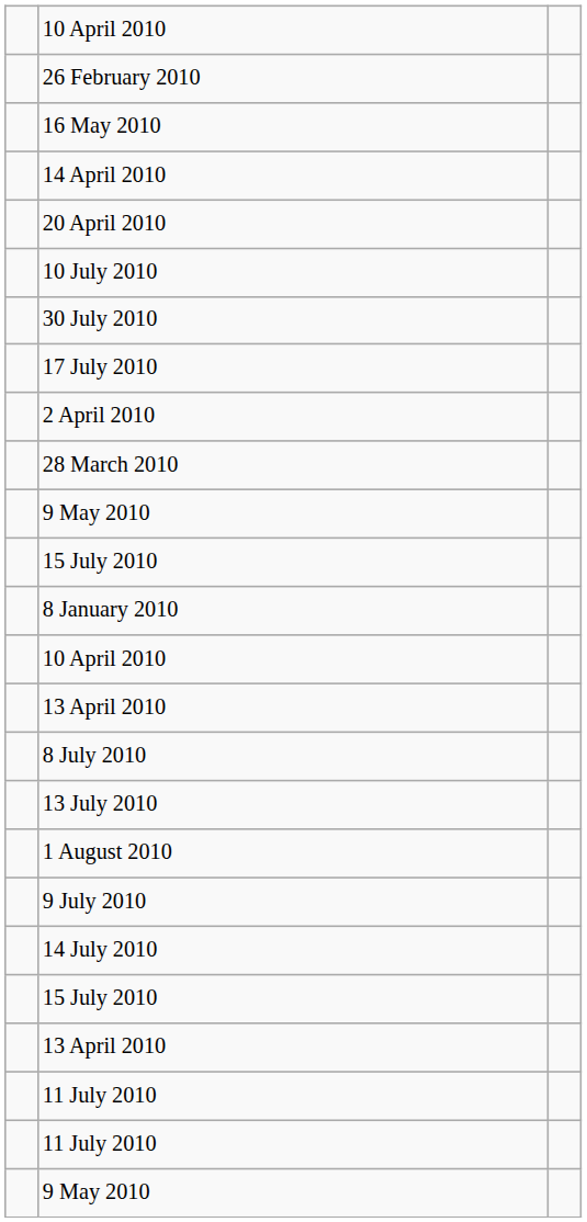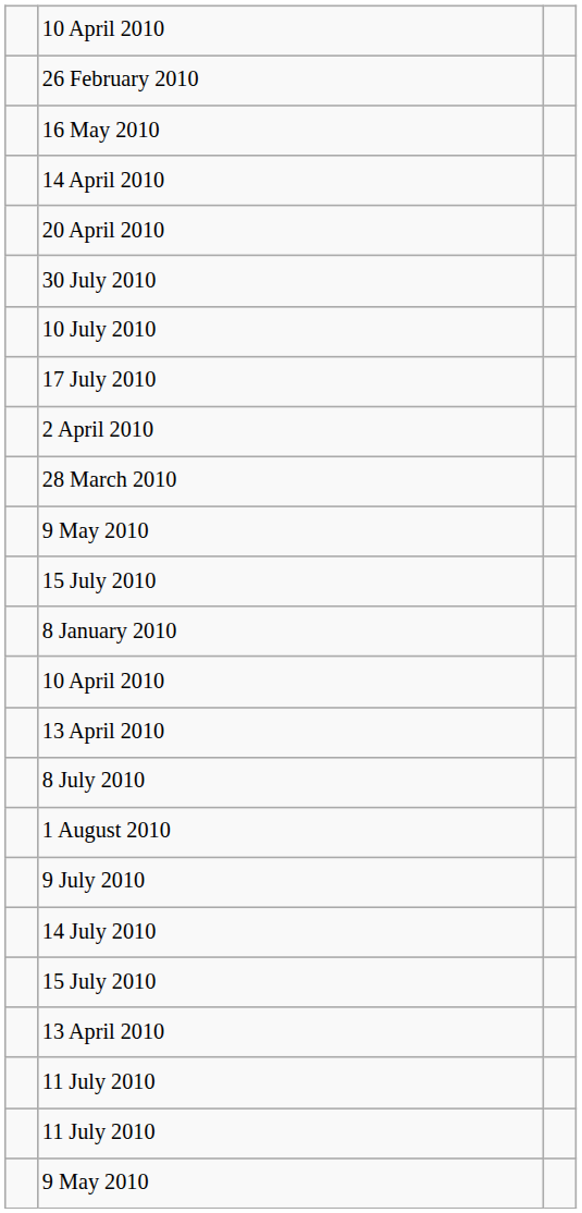rows swapped: 30 July 2010 <-> 10 July 2010
- row: 13 July 2010
